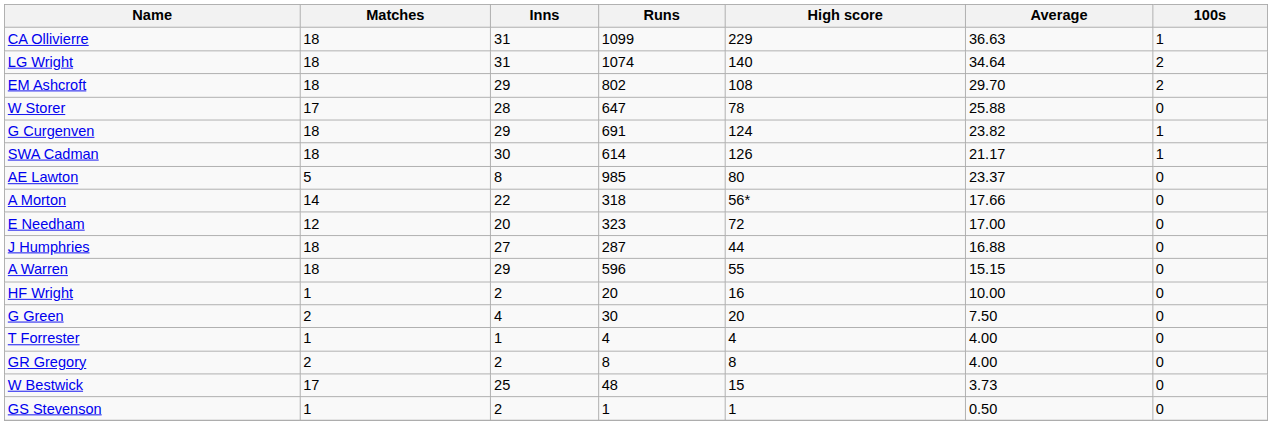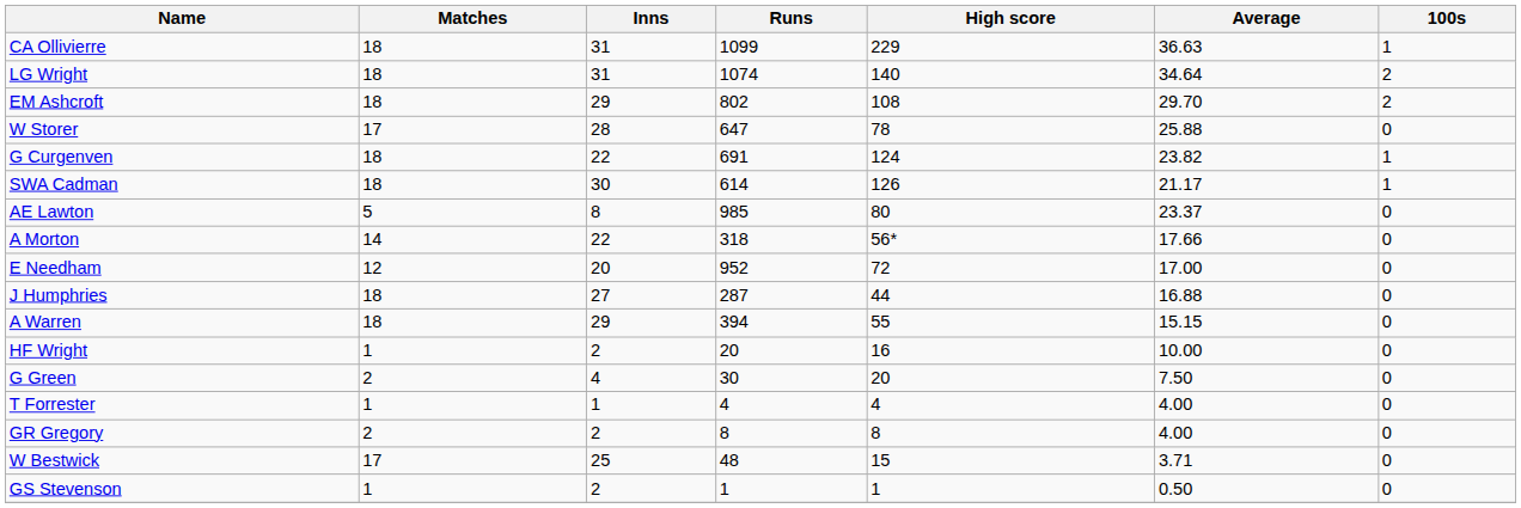G Curgenven | Inns: 29 -> 22
E Needham | Runs: 323 -> 952
A Warren | Runs: 596 -> 394
W Bestwick | Average: 3.73 -> 3.71
